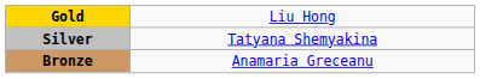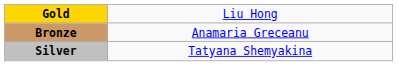rows swapped: Silver <-> Bronze
